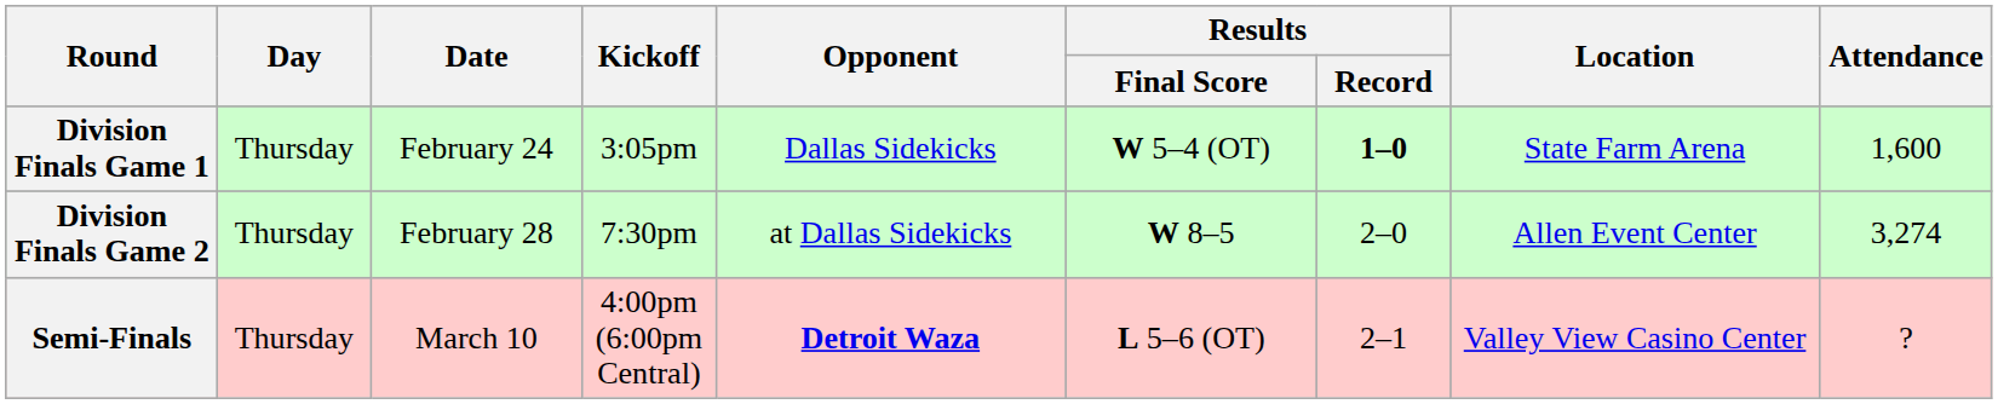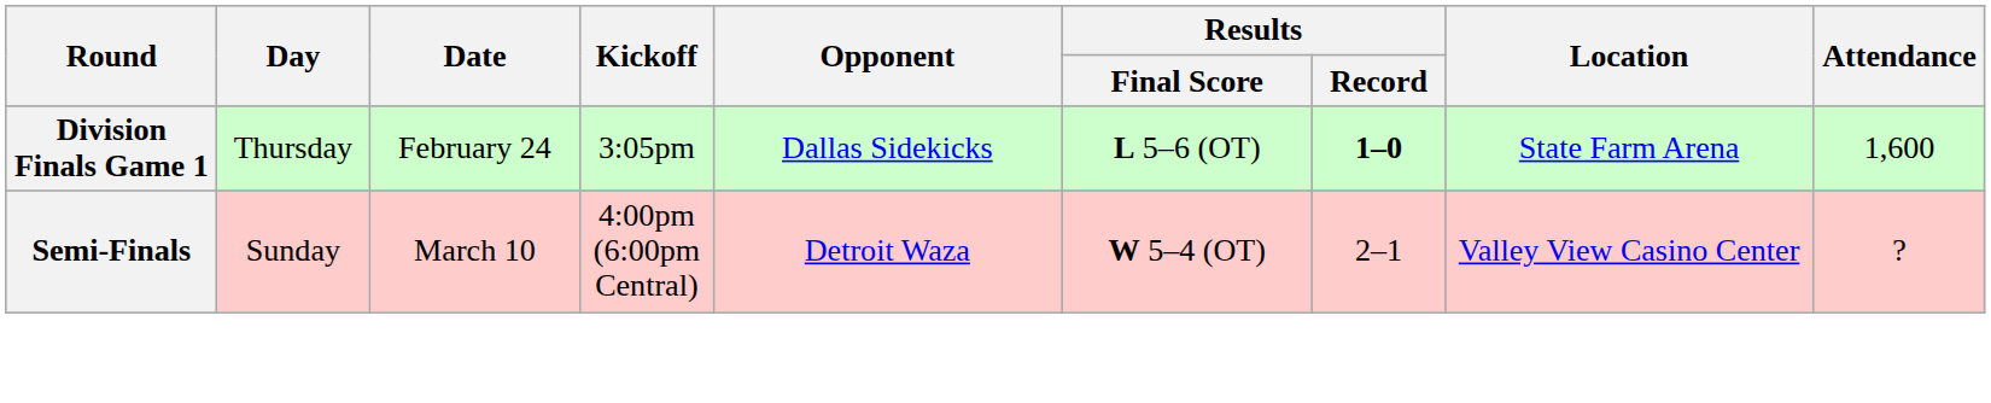Division Finals Game 1 | Results / Final Score: W 5–4 (OT) -> L 5–6 (OT)
- row: Division Finals Game 2 | Thursday | February 28 | 7:30pm | at Dallas Sidekicks | W 8–5 | 2–0 | Allen Event Center | 3,274
Semi-Finals | Day: Thursday -> Sunday
Semi-Finals | Opponent: bold -> normal
Semi-Finals | Results / Final Score: L 5–6 (OT) -> W 5–4 (OT)
